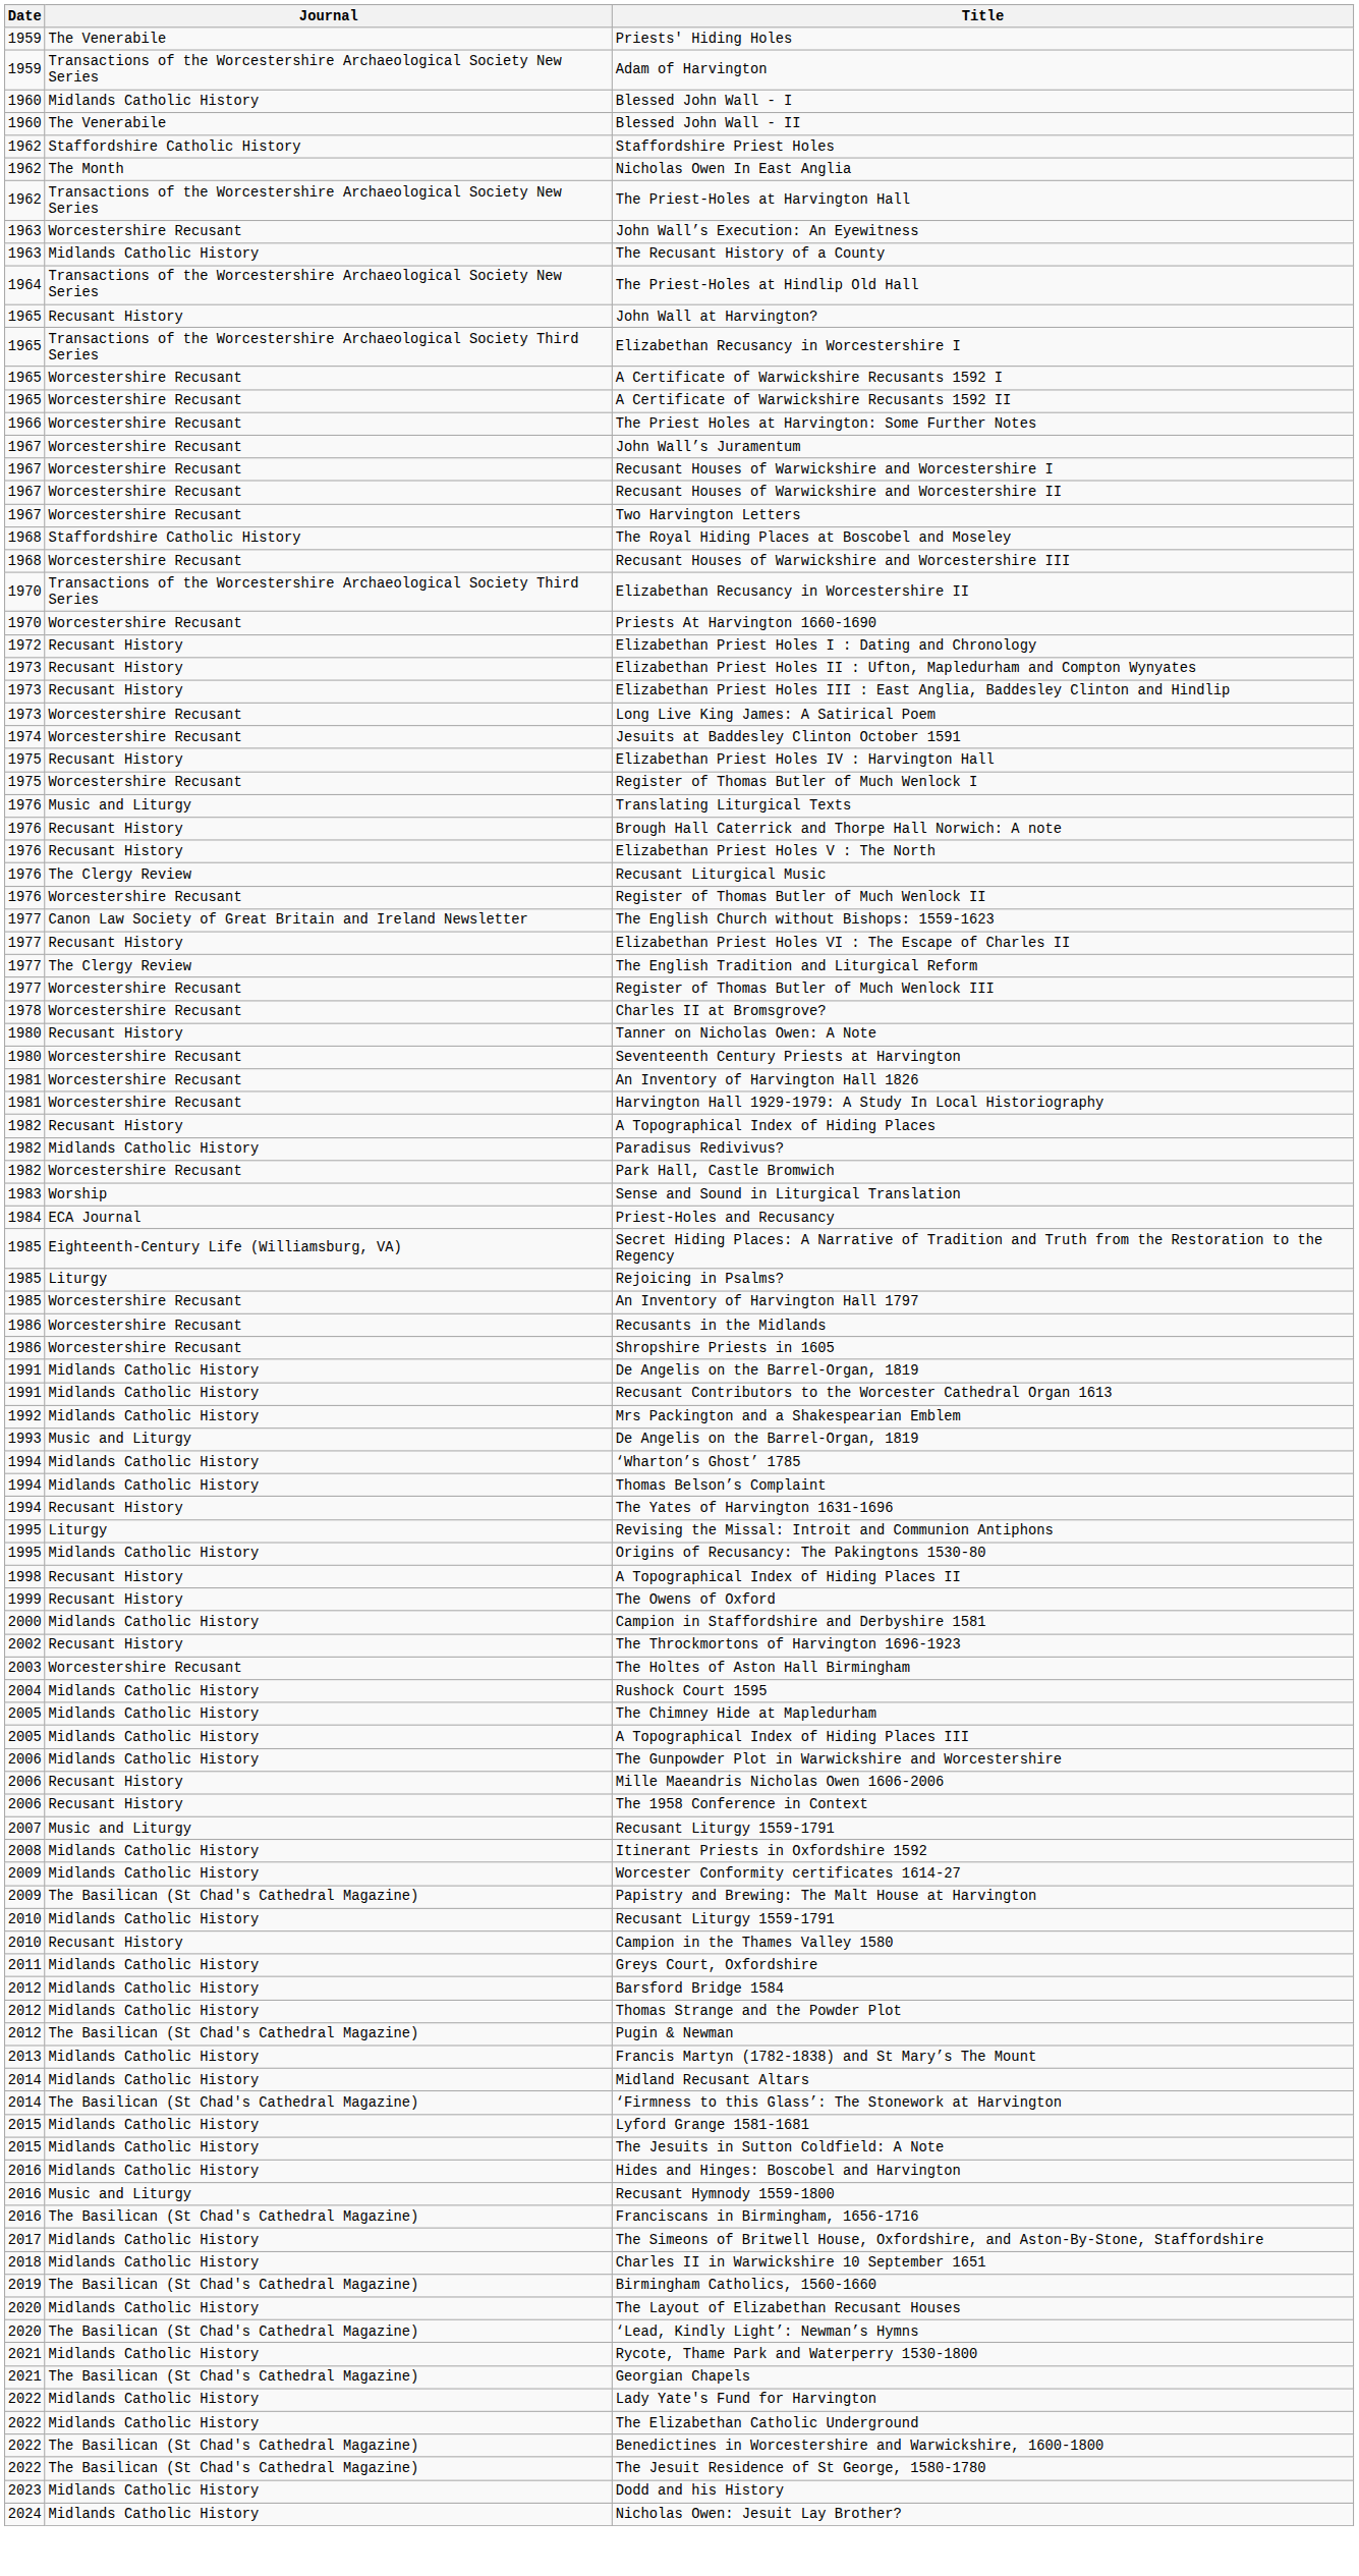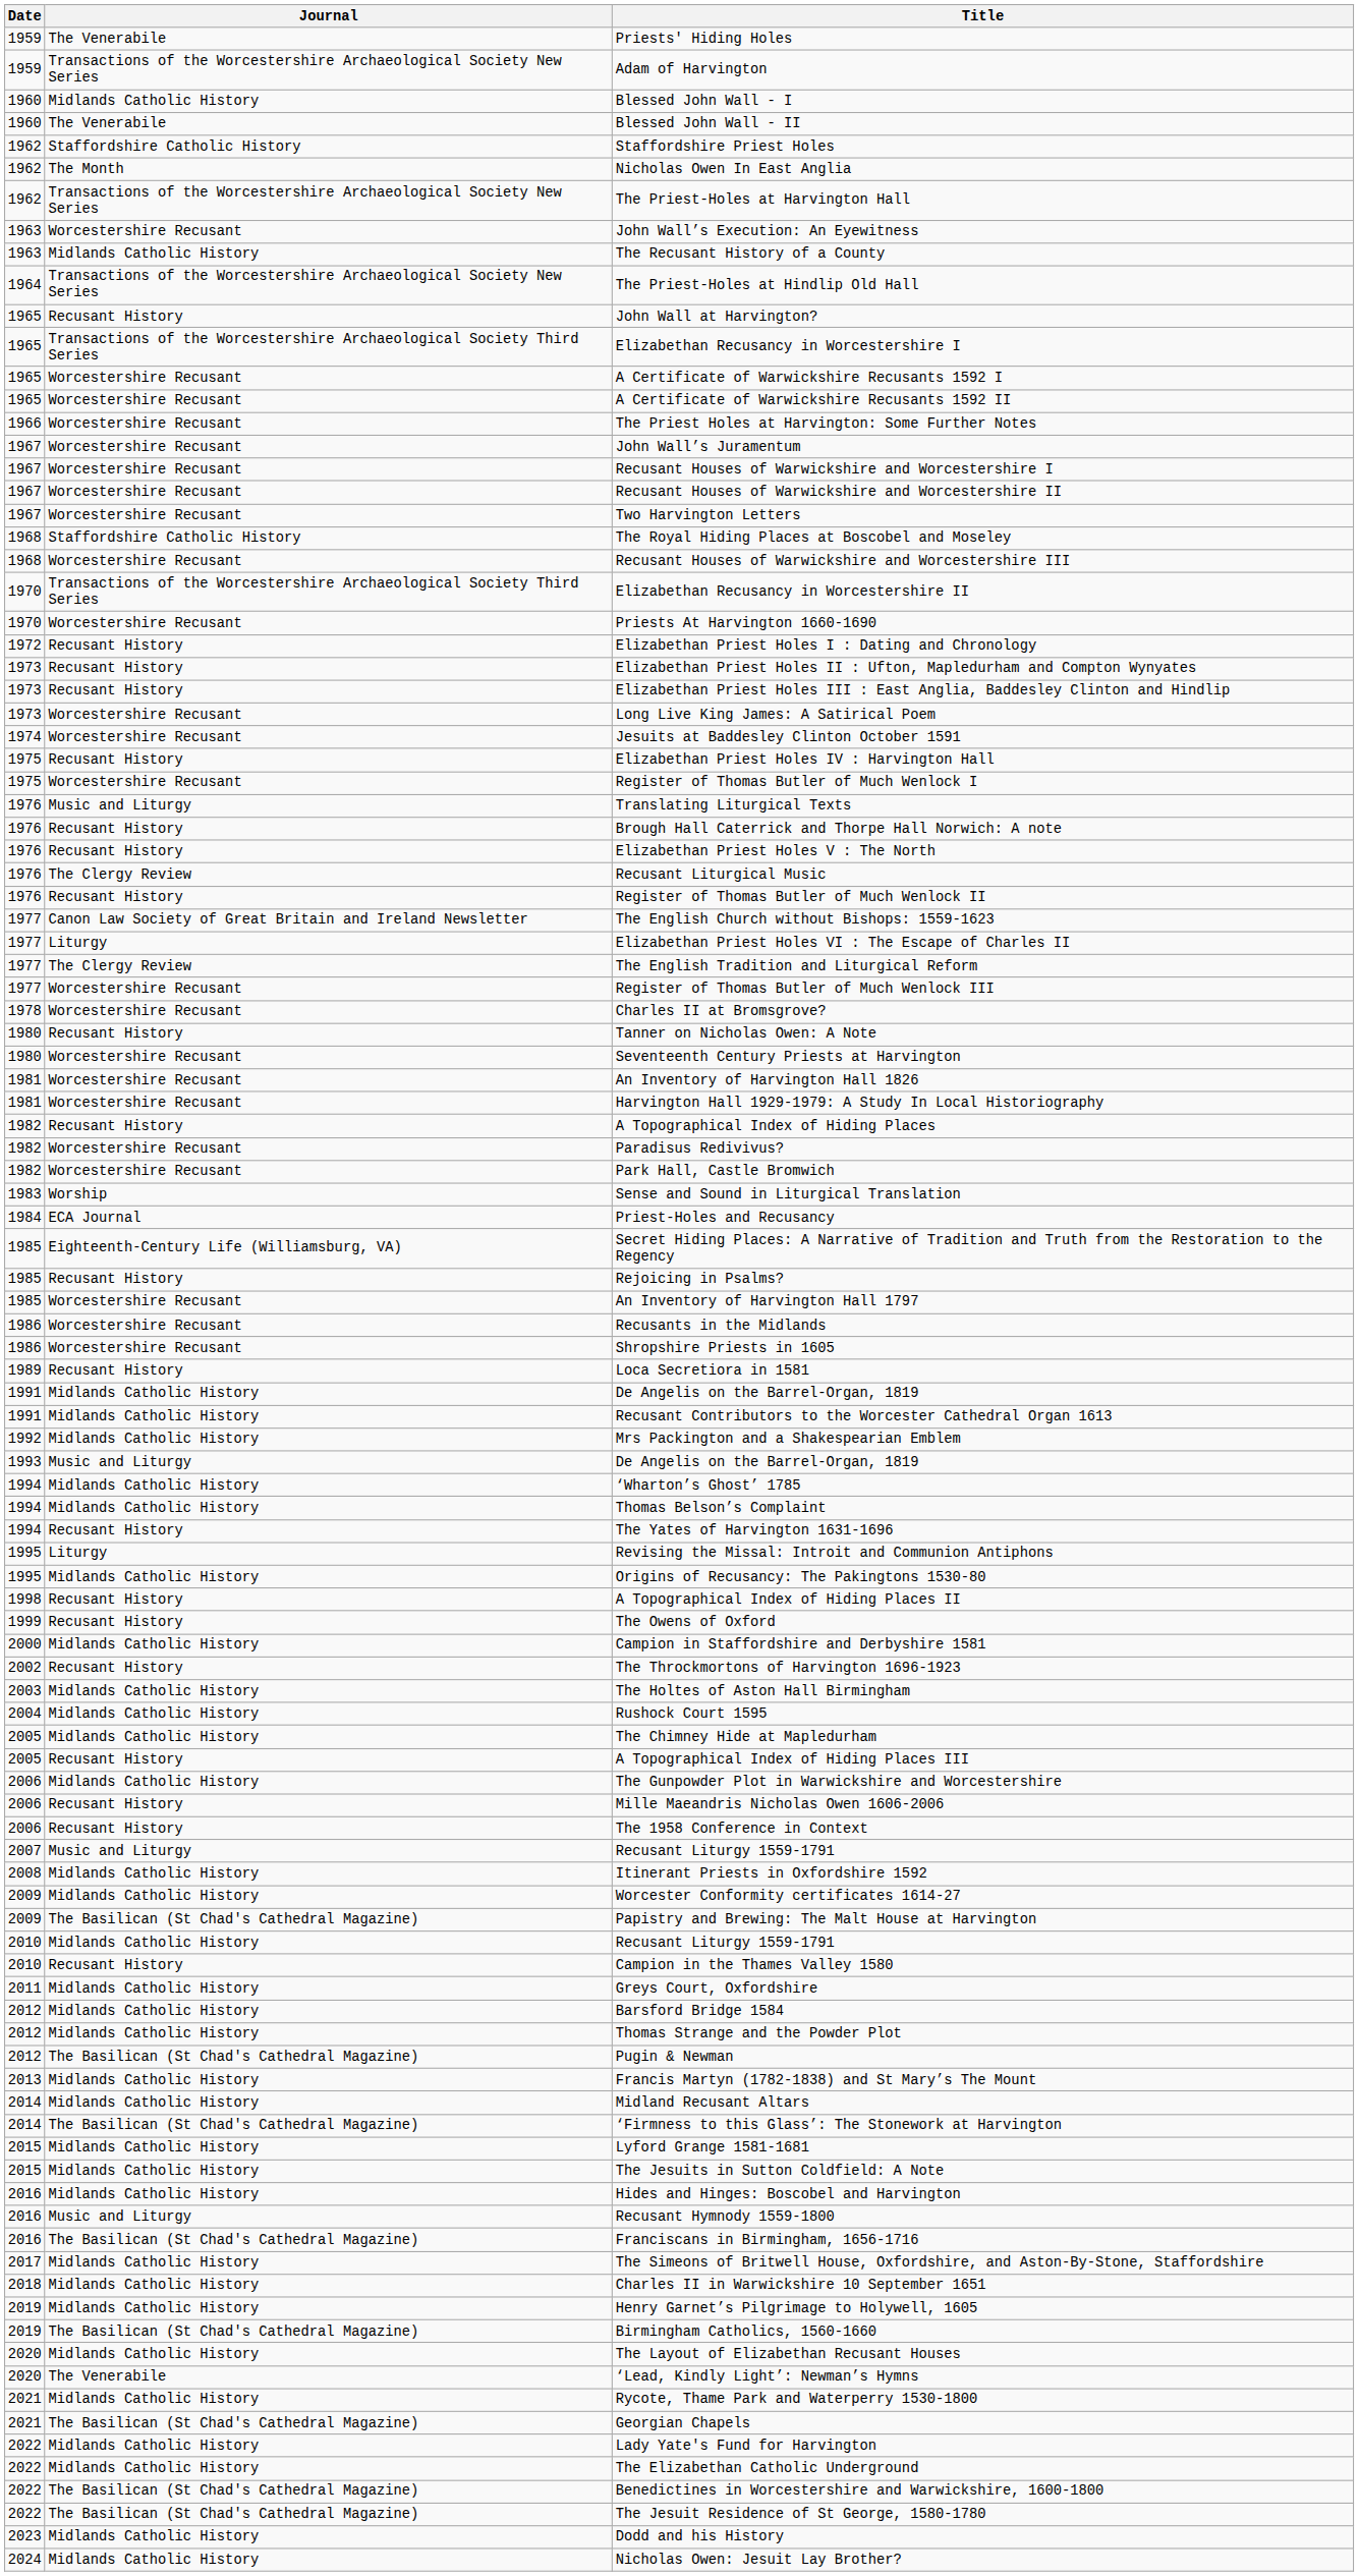Register of Thomas Butler of Much Wenlock II | Journal: Worcestershire Recusant -> Recusant History
Elizabethan Priest Holes VI : The Escape of Charles II | Journal: Recusant History -> Liturgy
Paradisus Redivivus? | Journal: Midlands Catholic History -> Worcestershire Recusant
Rejoicing in Psalms? | Journal: Liturgy -> Recusant History
+ row: 1989 | Recusant History | Loca Secretiora in 1581
The Holtes of Aston Hall Birmingham | Journal: Worcestershire Recusant -> Midlands Catholic History
A Topographical Index of Hiding Places III | Journal: Midlands Catholic History -> Recusant History
+ row: 2019 | Midlands Catholic History | Henry Garnet’s Pilgrimage to Holywell, 1605
‘Lead, Kindly Light’: Newman’s Hymns | Journal: The Basilican (St Chad's Cathedral Magazine) -> The Venerabile
